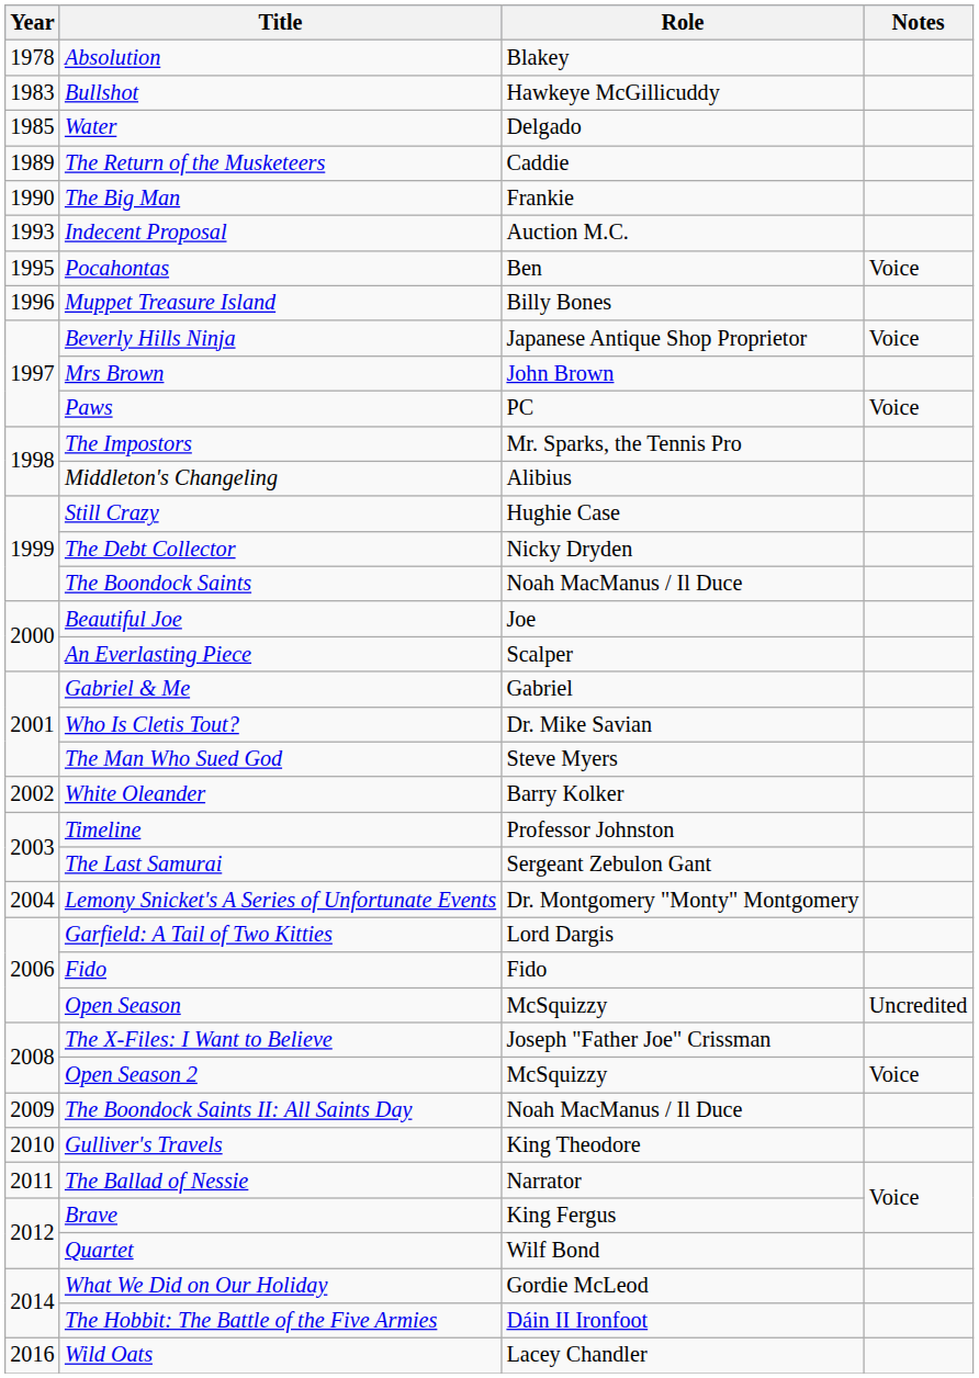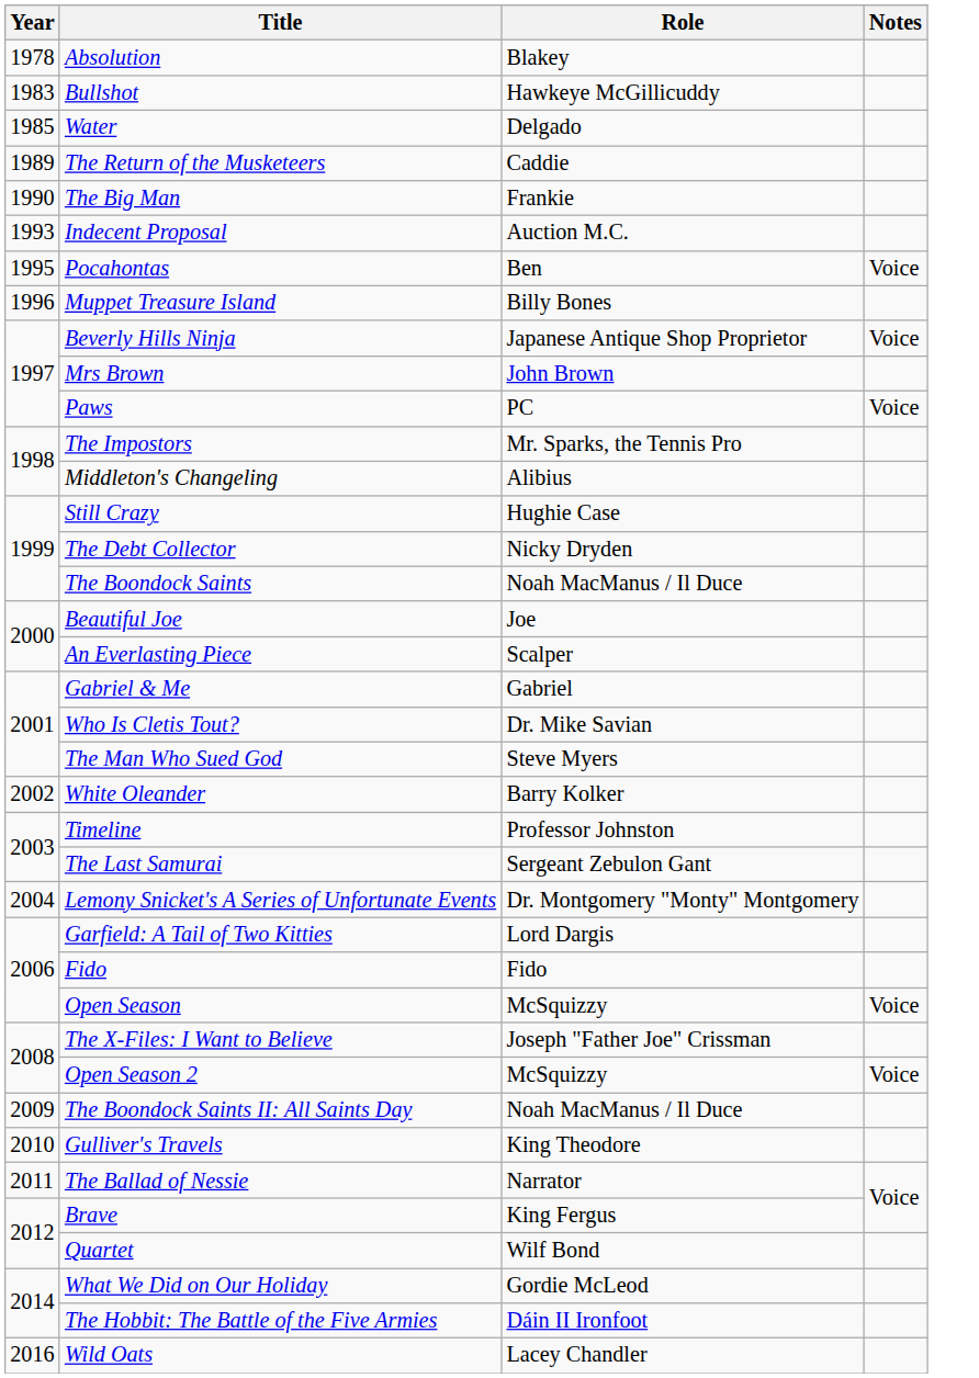Open Season | Notes: Uncredited -> Voice
